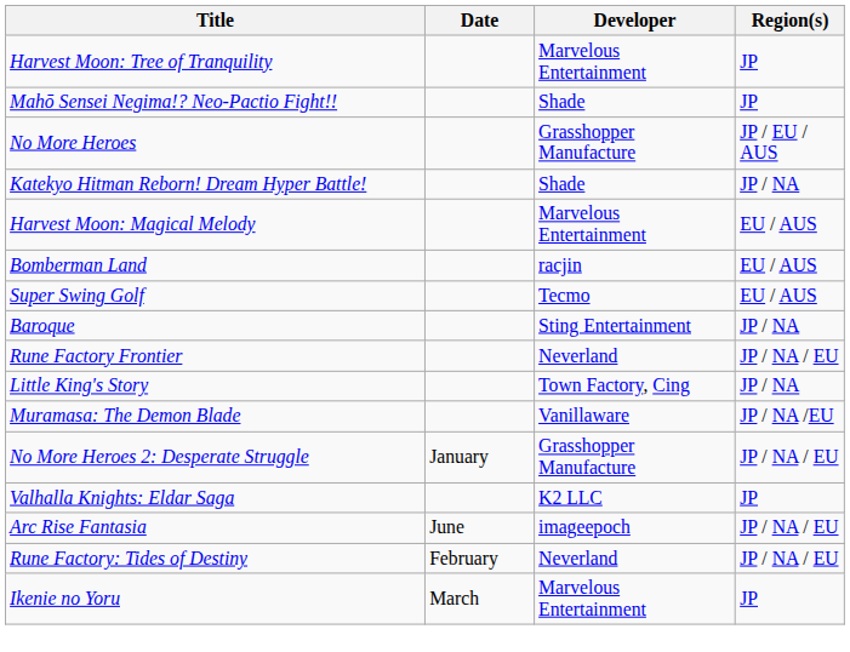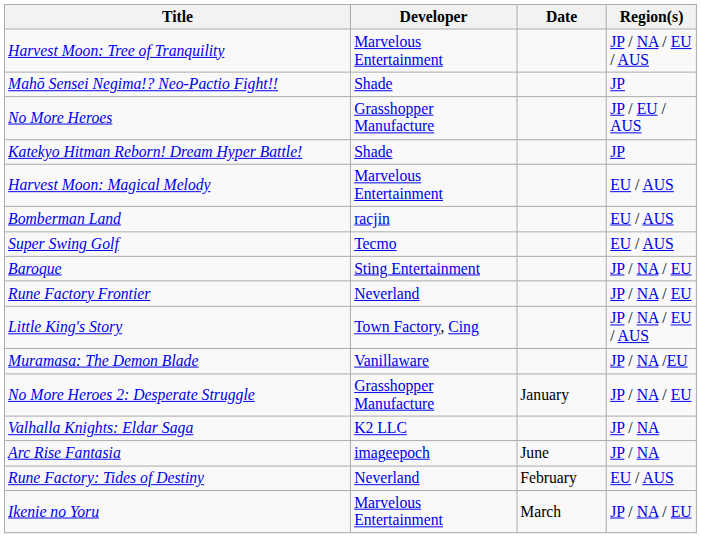columns swapped: Date <-> Developer
Harvest Moon: Tree of Tranquility | Region(s): JP -> JP / NA / EU / AUS
Katekyo Hitman Reborn! Dream Hyper Battle! | Region(s): JP / NA -> JP
Baroque | Region(s): JP / NA -> JP / NA / EU
Little King's Story | Region(s): JP / NA -> JP / NA / EU / AUS
Valhalla Knights: Eldar Saga | Region(s): JP -> JP / NA
Arc Rise Fantasia | Region(s): JP / NA / EU -> JP / NA
Rune Factory: Tides of Destiny | Region(s): JP / NA / EU -> EU / AUS
Ikenie no Yoru | Region(s): JP -> JP / NA / EU
